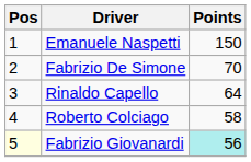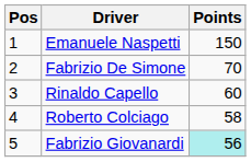Rinaldo Capello | Points: 64 -> 60
Fabrizio Giovanardi | Pos: lightyellow background -> no background
